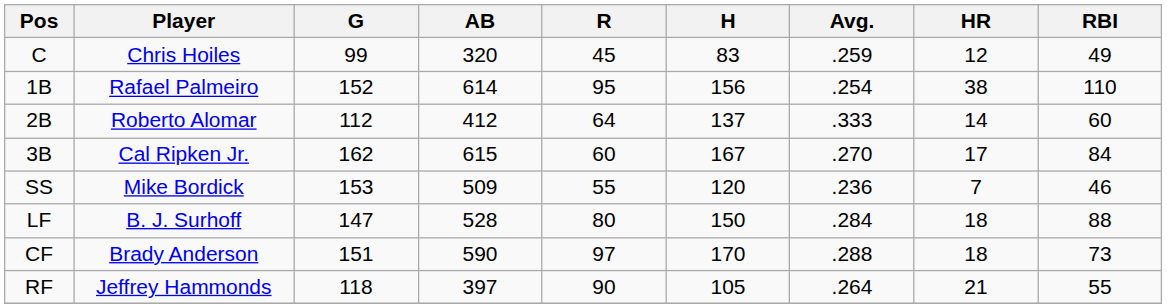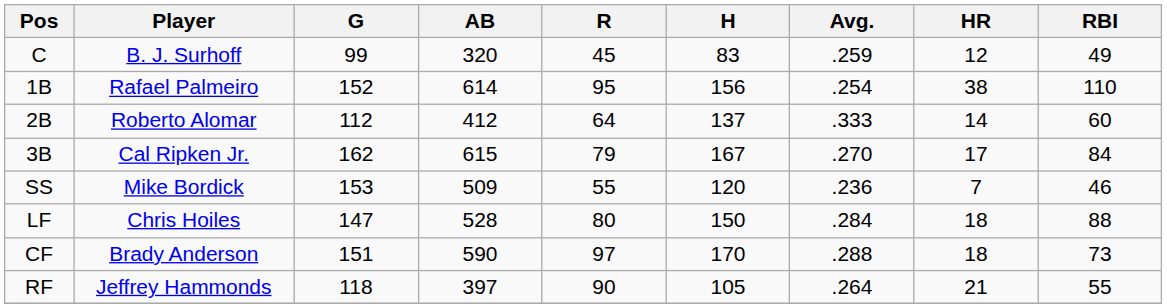C | Player: Chris Hoiles -> B. J. Surhoff
3B | R: 60 -> 79
LF | Player: B. J. Surhoff -> Chris Hoiles
